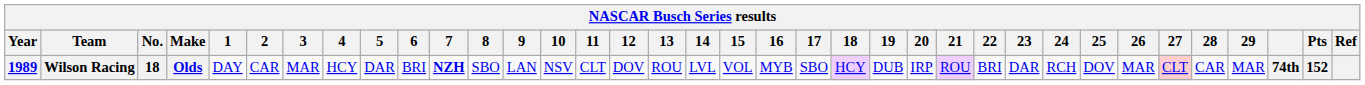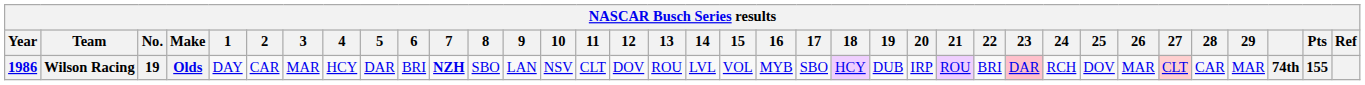Wilson Racing | Year: 1989 -> 1986
Wilson Racing | No.: 18 -> 19
Wilson Racing | 23: no background -> pink background
Wilson Racing | Pts: 152 -> 155
